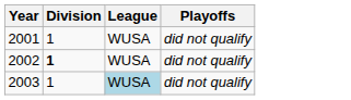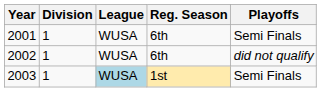+ column: Reg. Season | 6th | 6th | 1st
2001 | Playoffs: did not qualify -> Semi Finals
2002 | Division: bold -> normal
2003 | Playoffs: did not qualify -> Semi Finals
